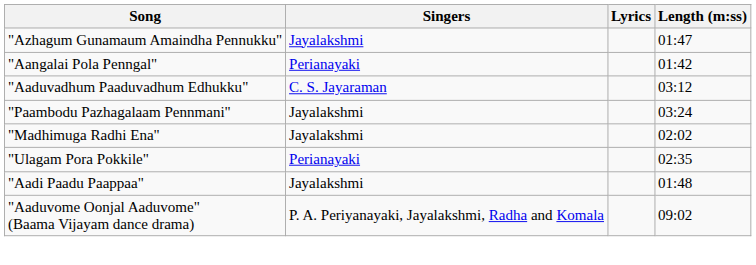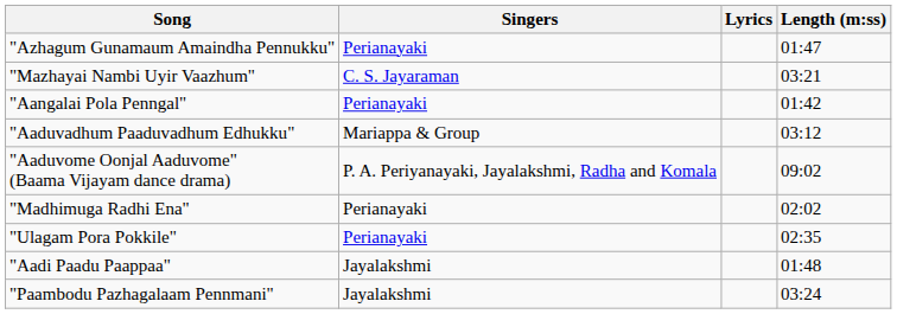"Azhagum Gunamaum Amaindha Pennukku" | Singers: Jayalakshmi -> Perianayaki
+ row: "Mazhayai Nambi Uyir Vaazhum" | C. S. Jayaraman | 03:21
"Aaduvadhum Paaduvadhum Edhukku" | Singers: C. S. Jayaraman -> Mariappa & Group
rows swapped: "Paambodu Pazhagalaam Pennmani" <-> "Aaduvome Oonjal Aaduvome" (Baama Vijayam dance drama)
"Madhimuga Radhi Ena" | Singers: Jayalakshmi -> Perianayaki
